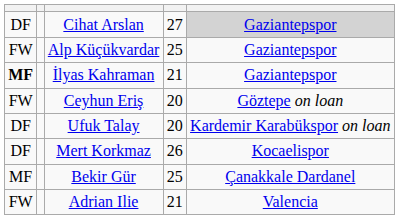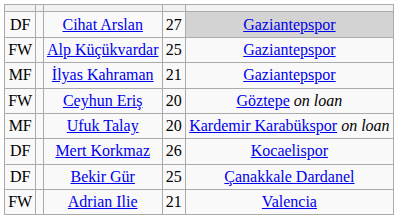İlyas Kahraman | column 1: bold -> normal
Ufuk Talay | column 1: DF -> MF
Bekir Gür | column 1: MF -> DF
